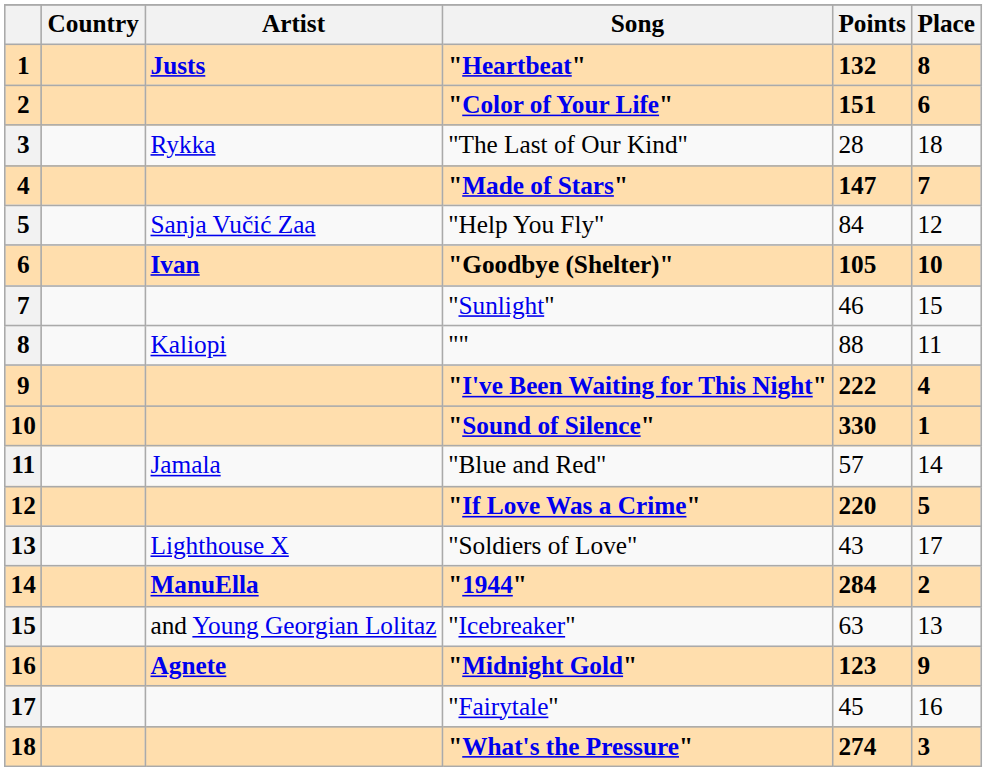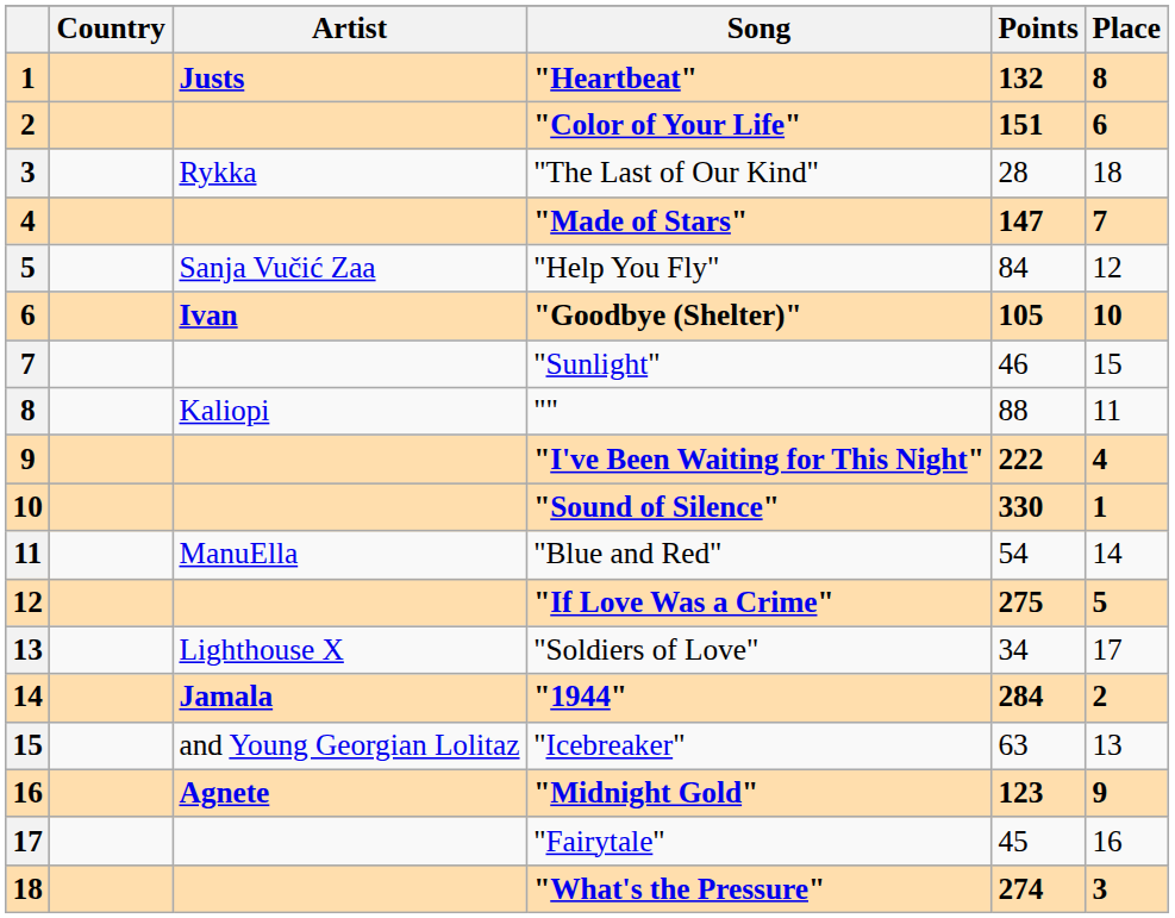"Blue and Red" | Artist: Jamala -> ManuElla
"Blue and Red" | Points: 57 -> 54
"If Love Was a Crime" | Points: 220 -> 275
"Soldiers of Love" | Points: 43 -> 34
"1944" | Artist: ManuElla -> Jamala
